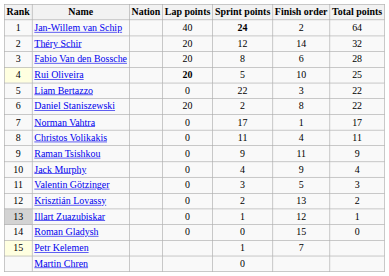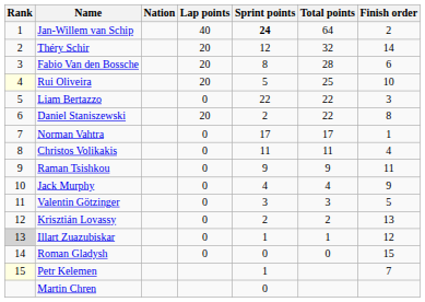columns swapped: Total points <-> Finish order
Rui Oliveira | Lap points: bold -> normal
